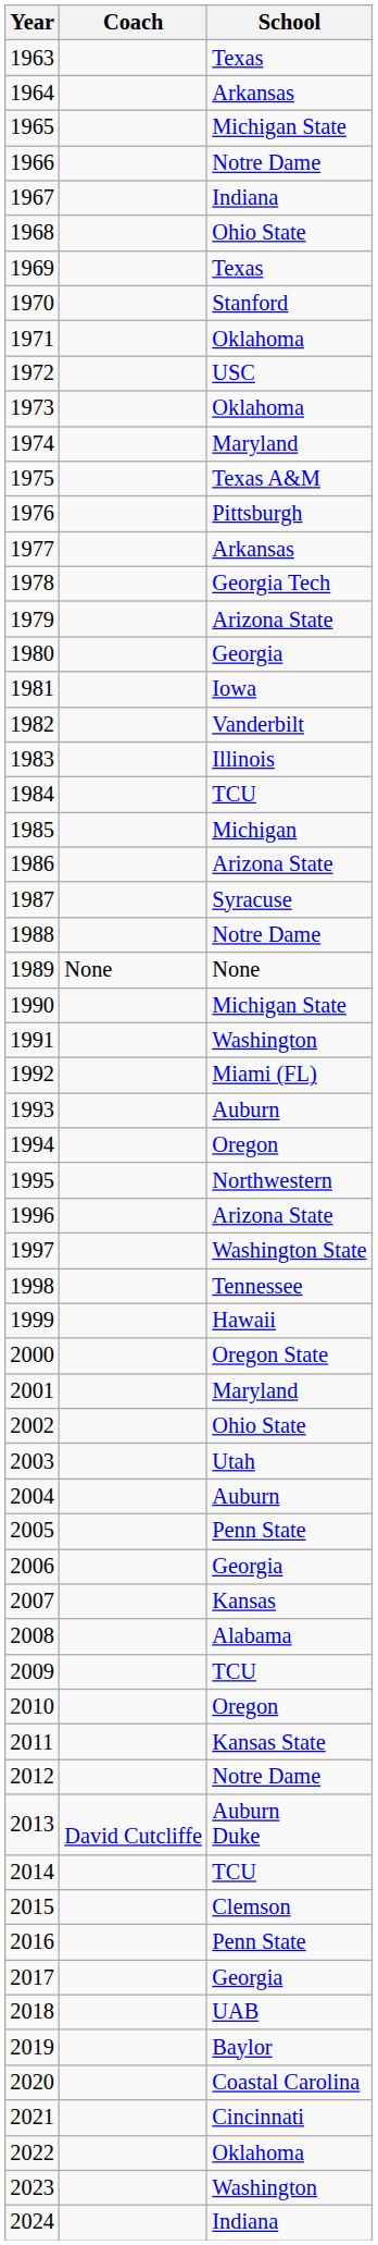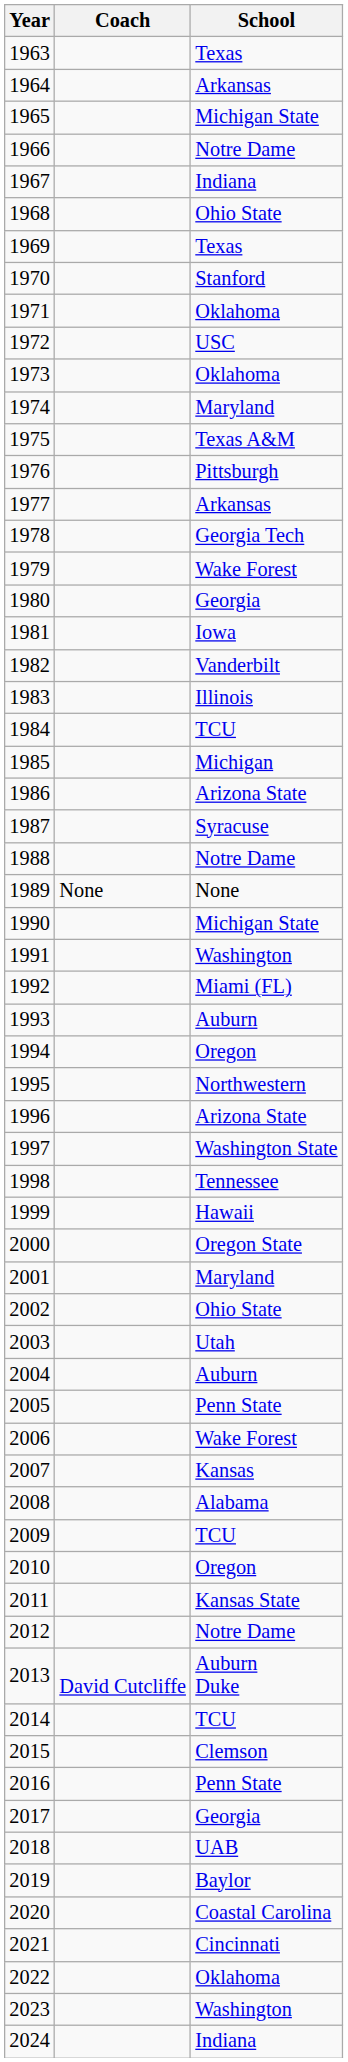1979 | School: Arizona State -> Wake Forest
2006 | School: Georgia -> Wake Forest
